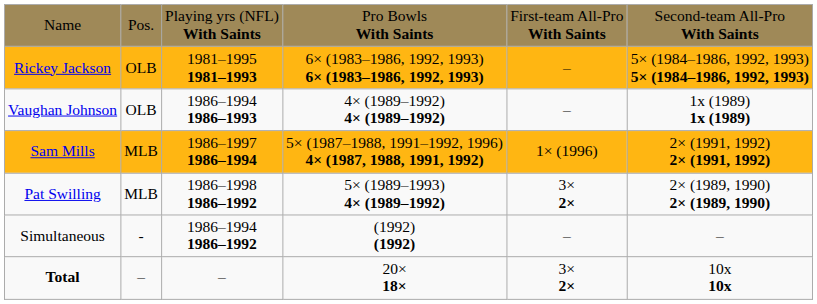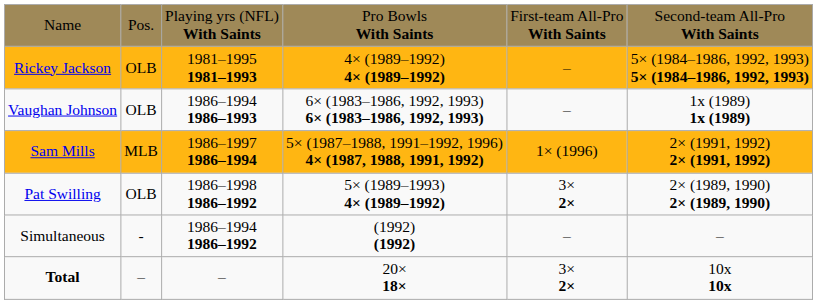Rickey Jackson | column 4: 6× (1983–1986, 1992, 1993) 6× (1983–1986, 1992, 1993) -> 4× (1989–1992) 4× (1989–1992)
Vaughan Johnson | column 4: 4× (1989–1992) 4× (1989–1992) -> 6× (1983–1986, 1992, 1993) 6× (1983–1986, 1992, 1993)
Pat Swilling | column 2: MLB -> OLB
